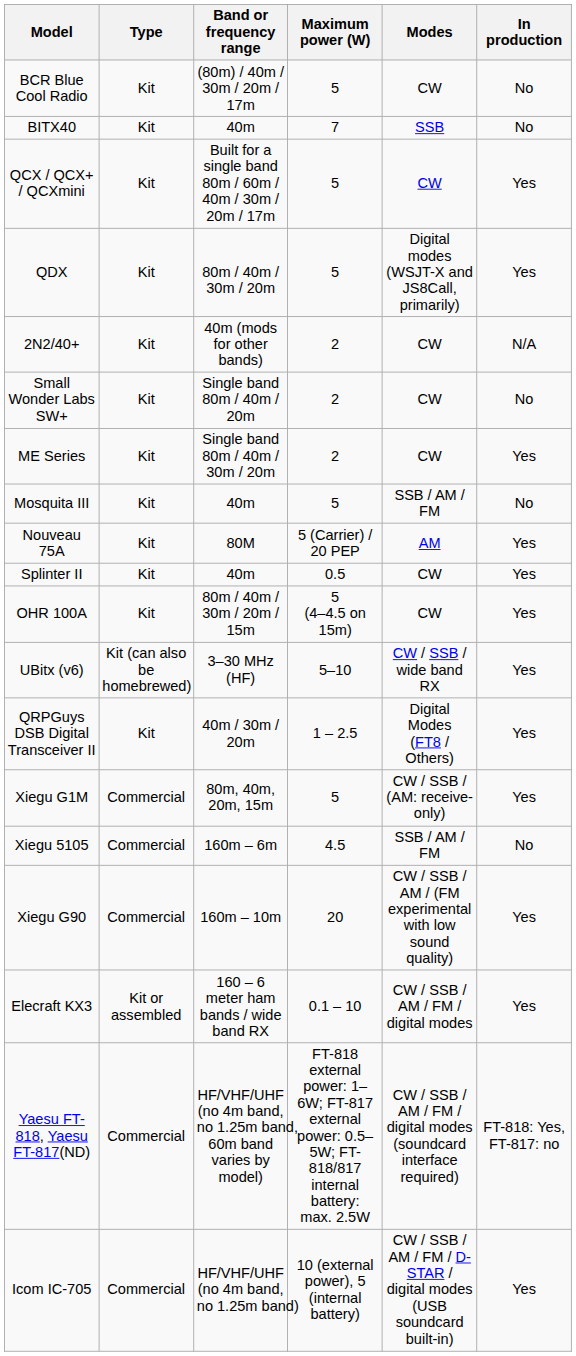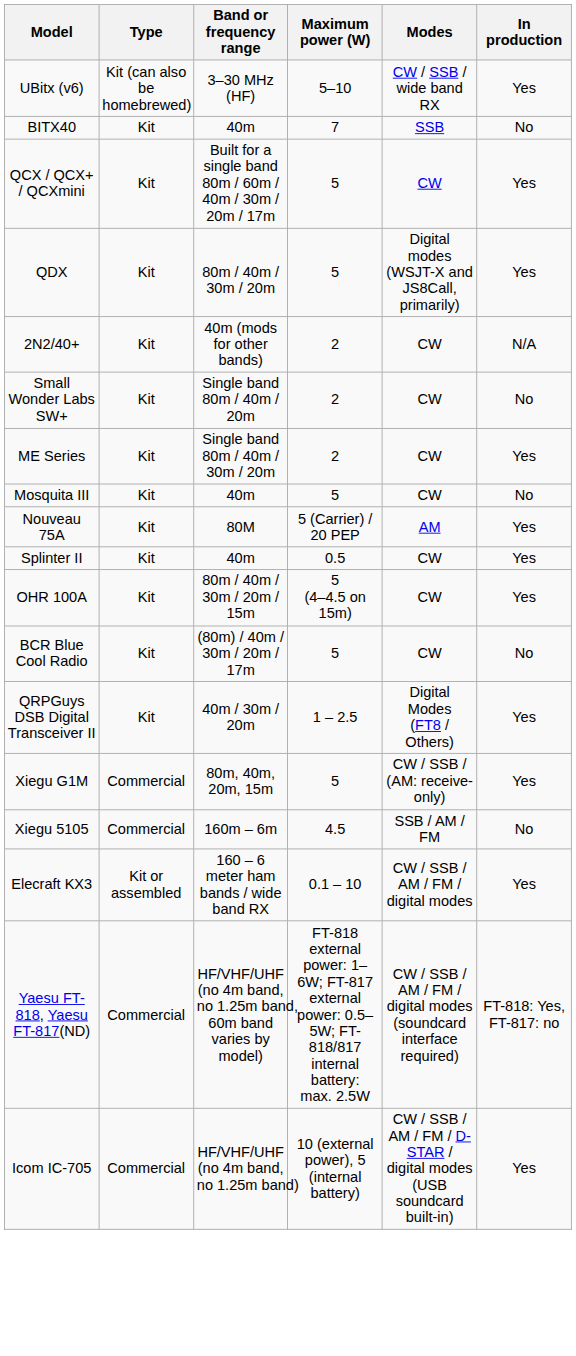rows swapped: UBitx (v6) <-> BCR Blue Cool Radio
Mosquita III | Modes: SSB / AM / FM -> CW
- row: Xiegu G90 | Commercial | 160m – 10m | 20 | CW / SSB / AM / (FM experimental with low sound quality) | Yes
